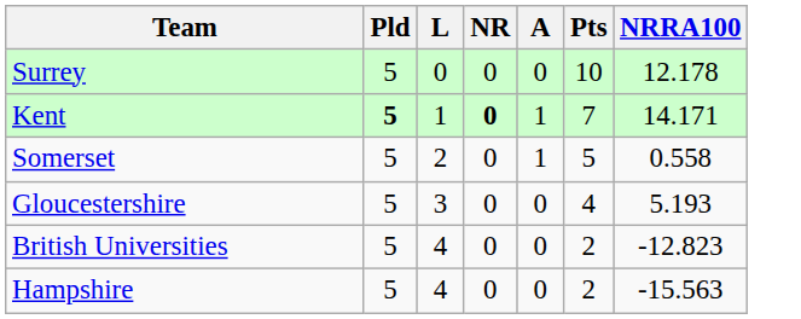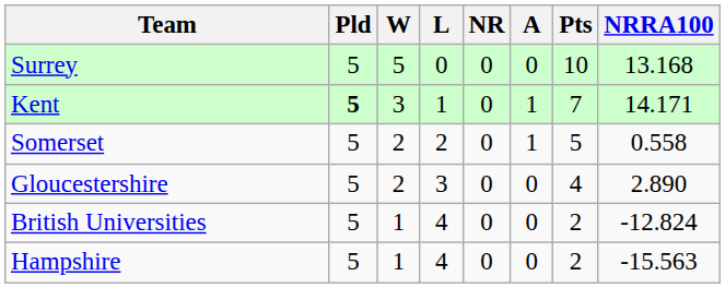+ column: W | 5 | 3 | 2 | 2 | 1 | 1
Surrey | NRRA100: 12.178 -> 13.168
Kent | NR: bold -> normal
Gloucestershire | NRRA100: 5.193 -> 2.890
British Universities | NRRA100: -12.823 -> -12.824
